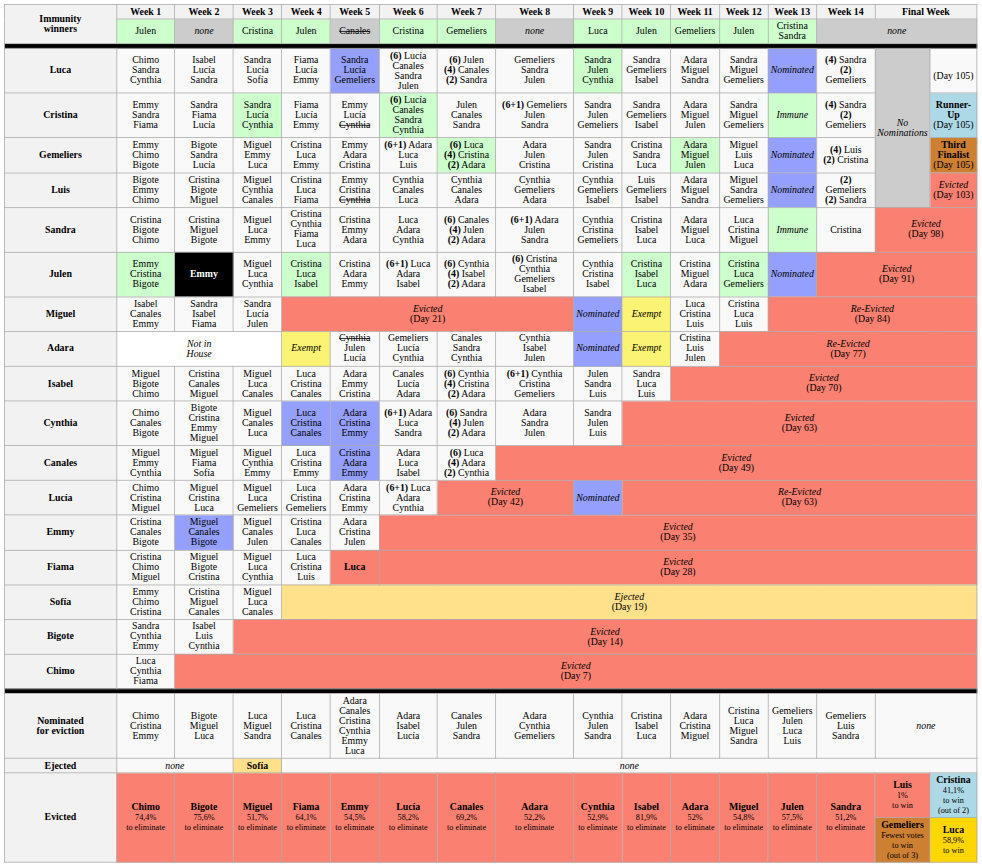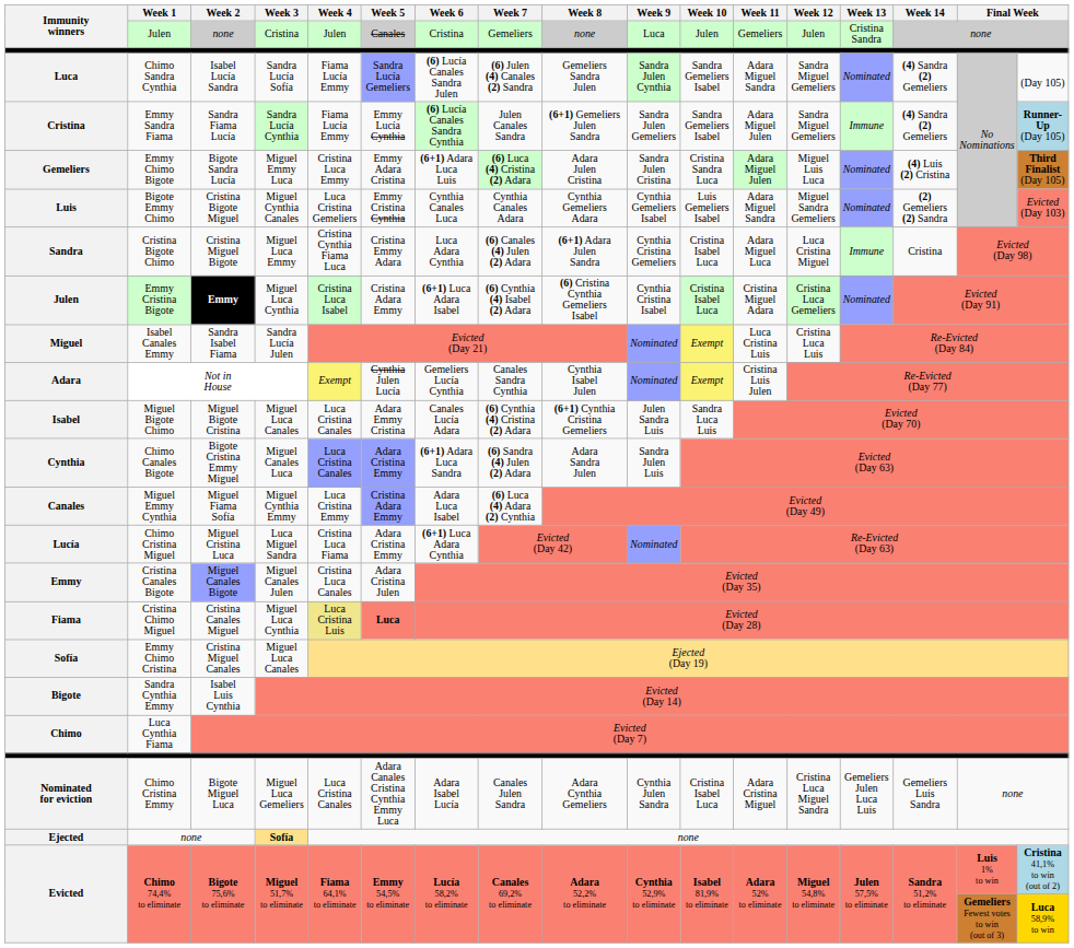Luis | Week 4: Cristina Luca Fiama -> Luca Cristina Gemeliers
Isabel | Week 2: Cristina Canales Miguel -> Miguel Bigote Cristina
Lucía | Week 3: Miguel Luca Gemeliers -> Luca Miguel Sandra
Lucía | Week 4: Luca Cristina Gemeliers -> Cristina Luca Fiama
Fiama | Week 2: Miguel Bigote Cristina -> Cristina Canales Miguel
Fiama | Week 4: no background -> khaki background
Nominated for eviction | Week 3: Luca Miguel Sandra -> Miguel Luca Gemeliers
